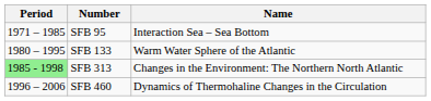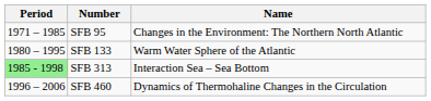SFB 95 | Name: Interaction Sea – Sea Bottom -> Changes in the Environment: The Northern North Atlantic
SFB 313 | Name: Changes in the Environment: The Northern North Atlantic -> Interaction Sea – Sea Bottom
